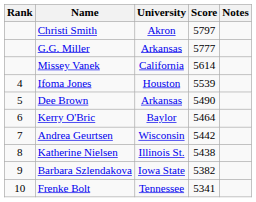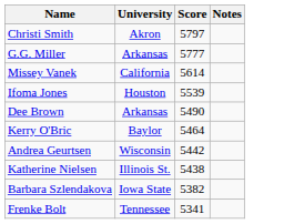- column: Rank | 4 | 5 | 6 | 7 | 8 | 9 | 10
